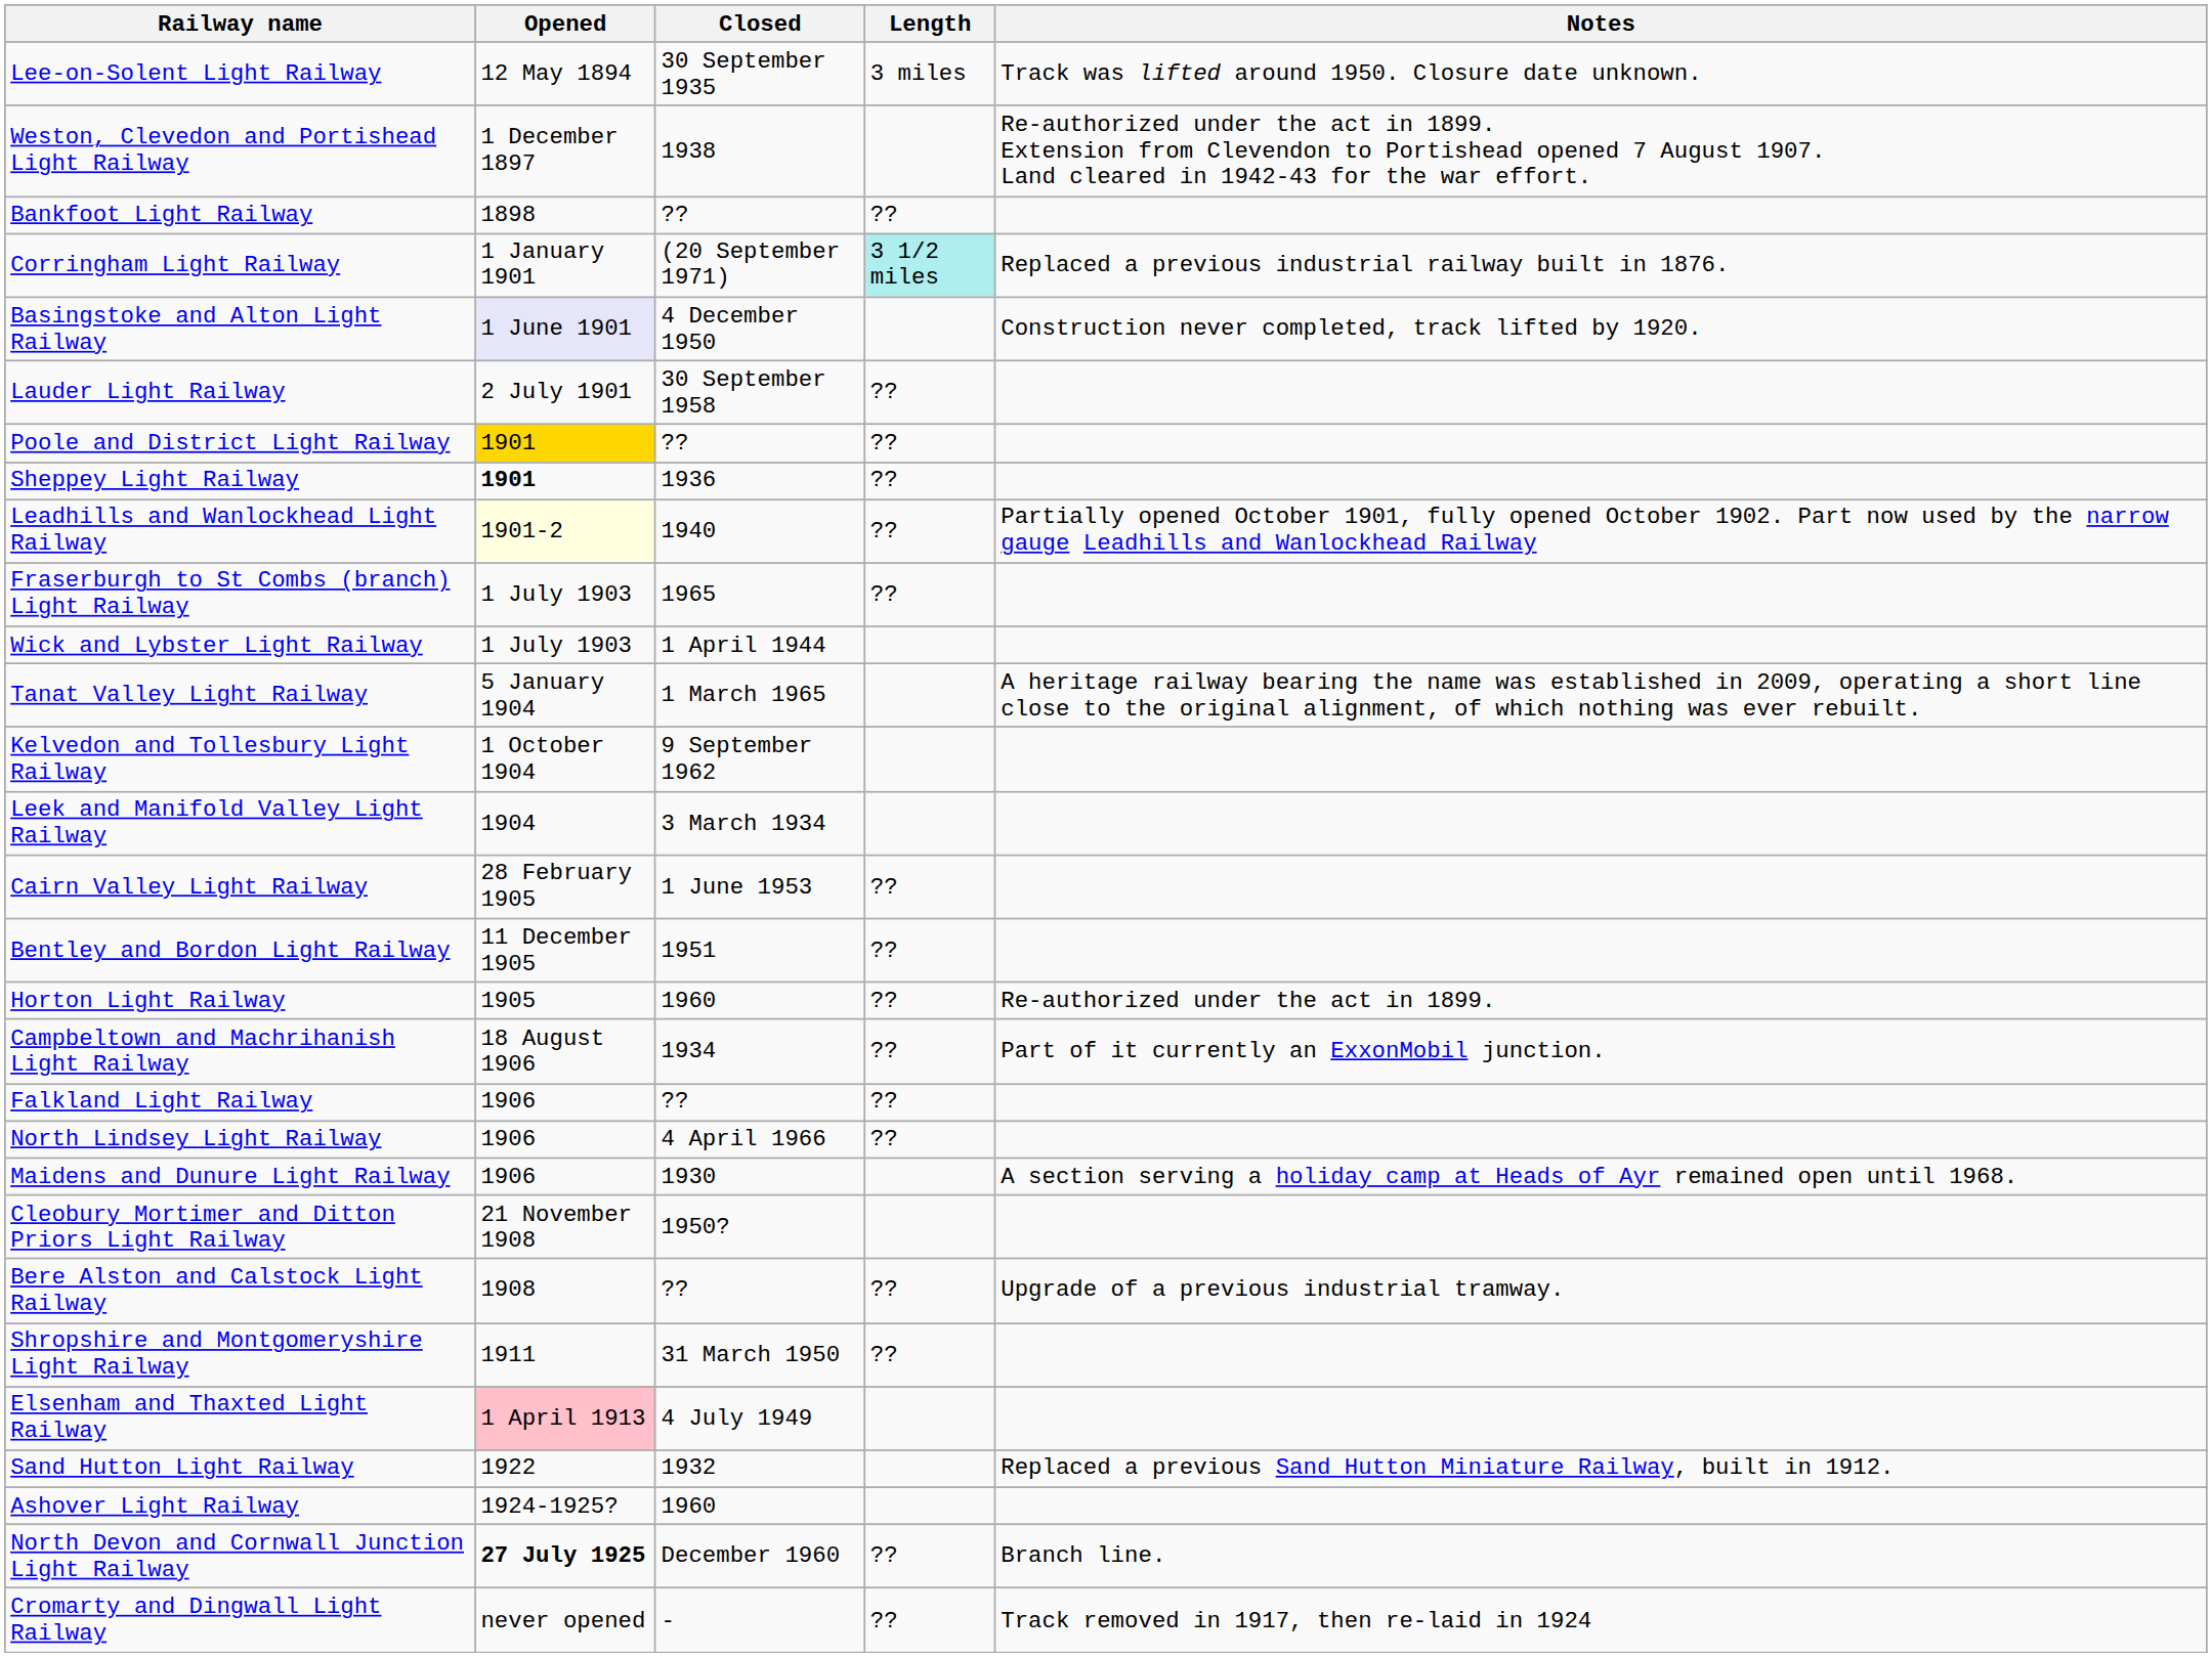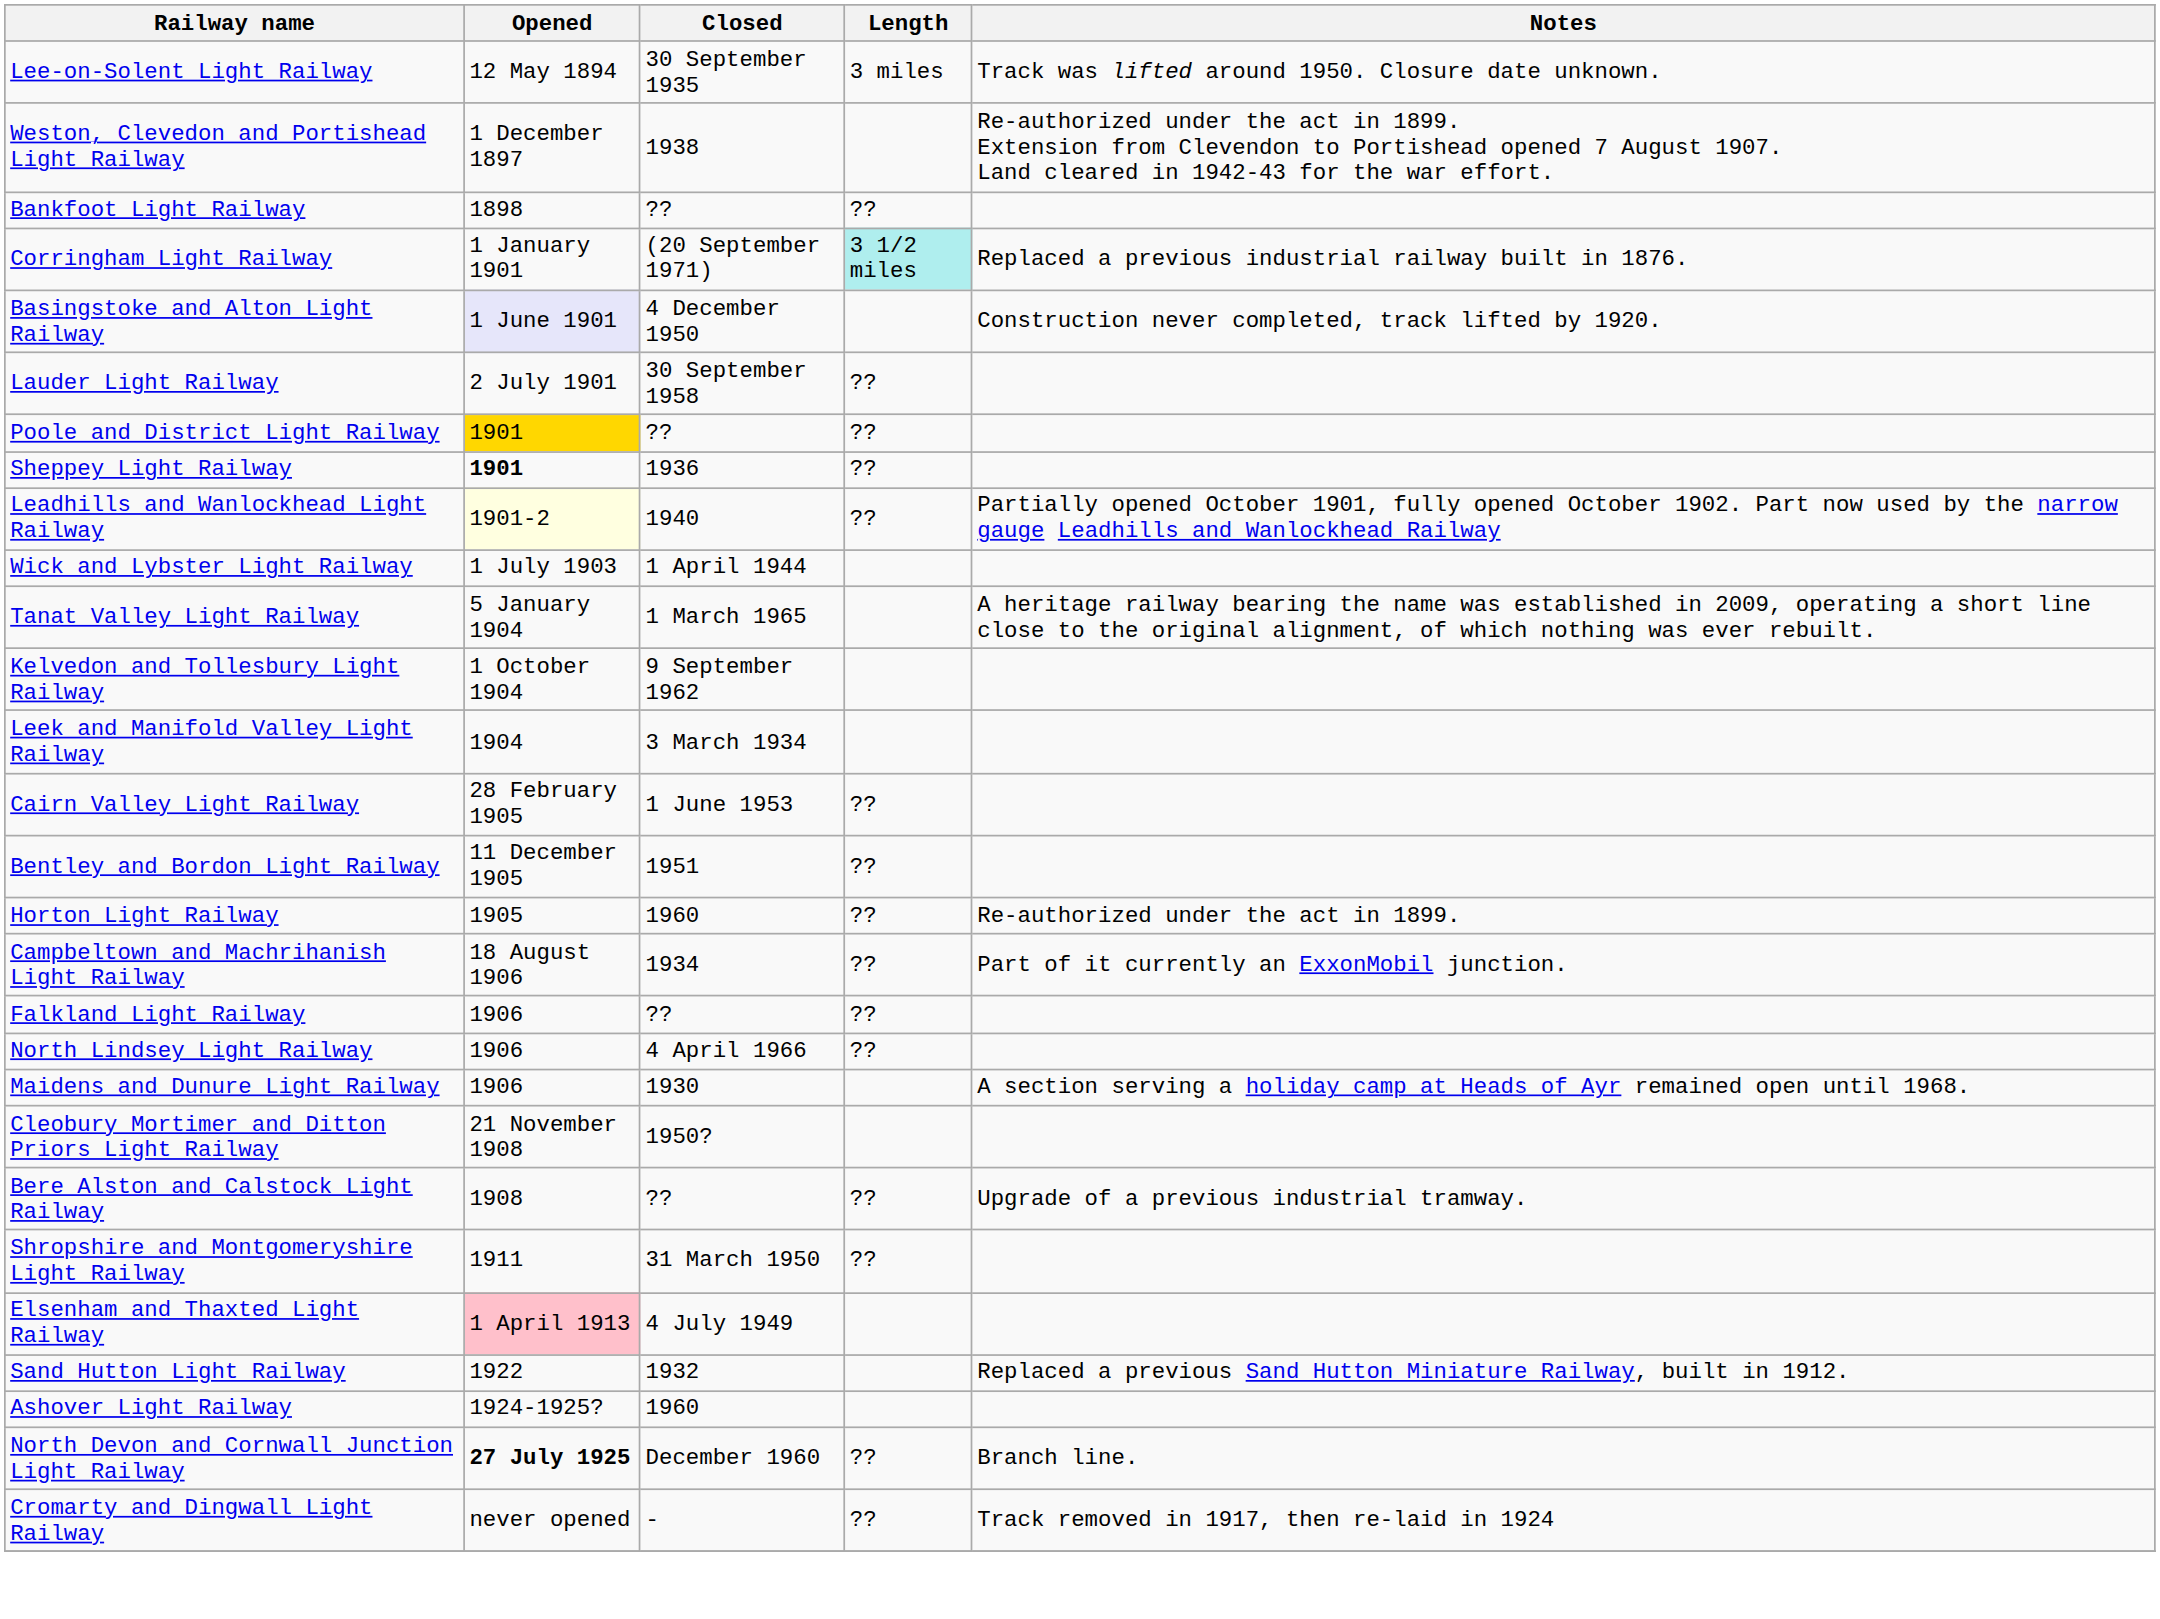- row: Fraserburgh to St Combs (branch) Light Railway | 1 July 1903 | 1965 | ??
